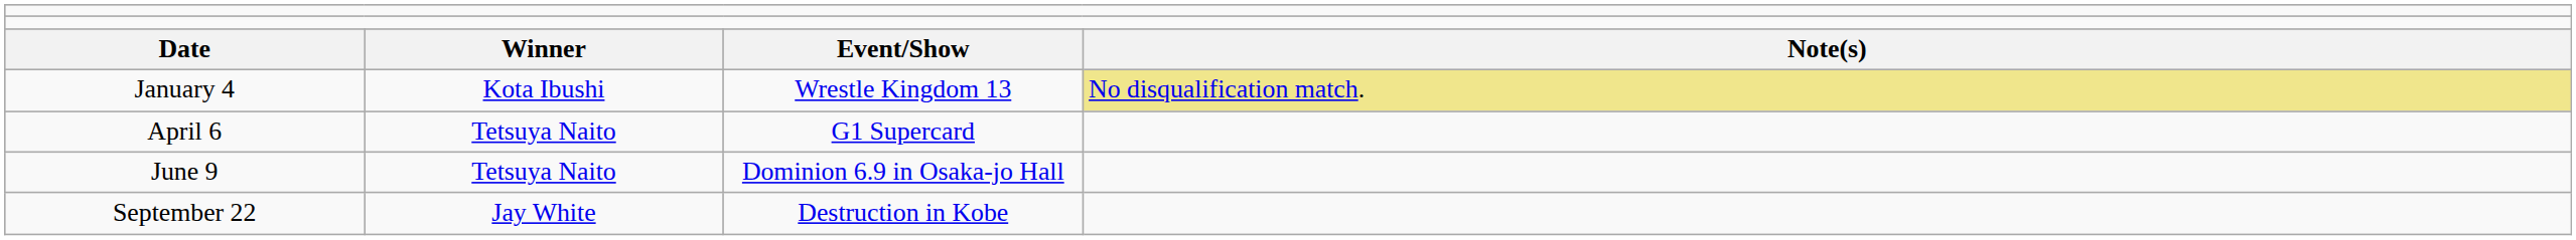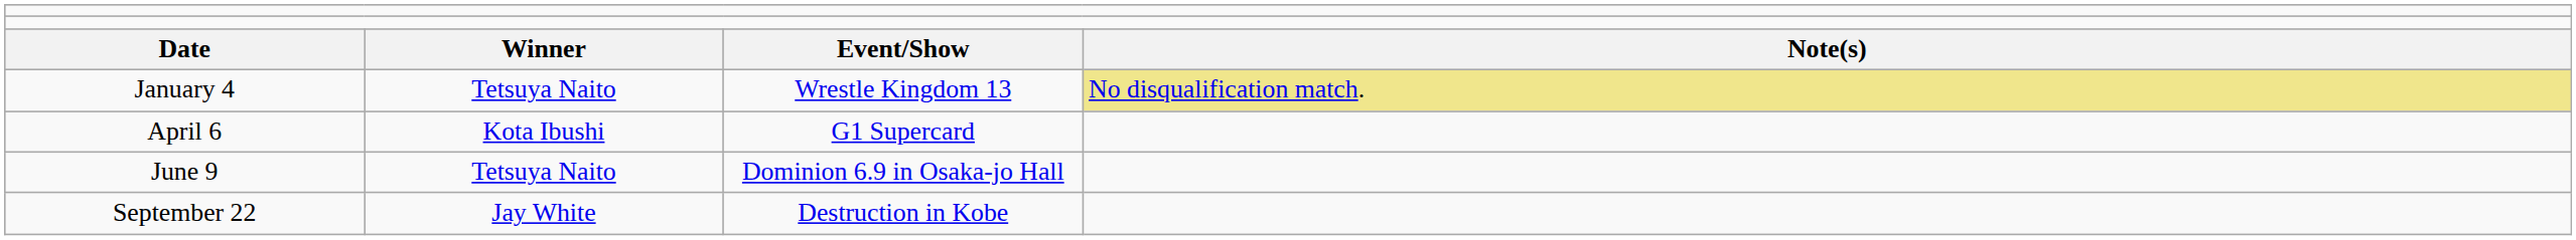January 4 | column 2: Kota Ibushi -> Tetsuya Naito
April 6 | column 2: Tetsuya Naito -> Kota Ibushi
